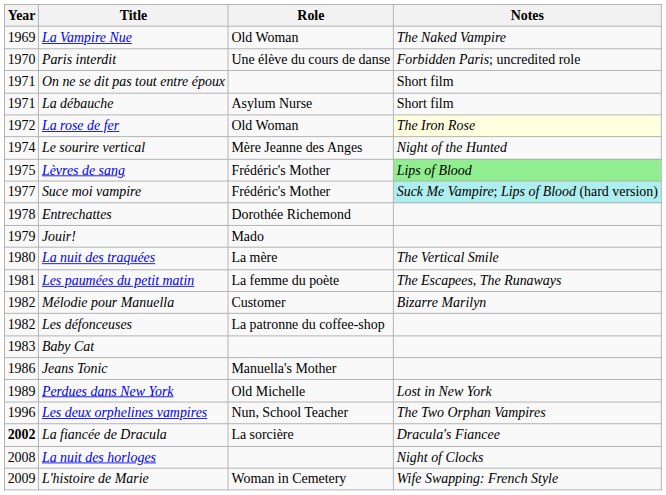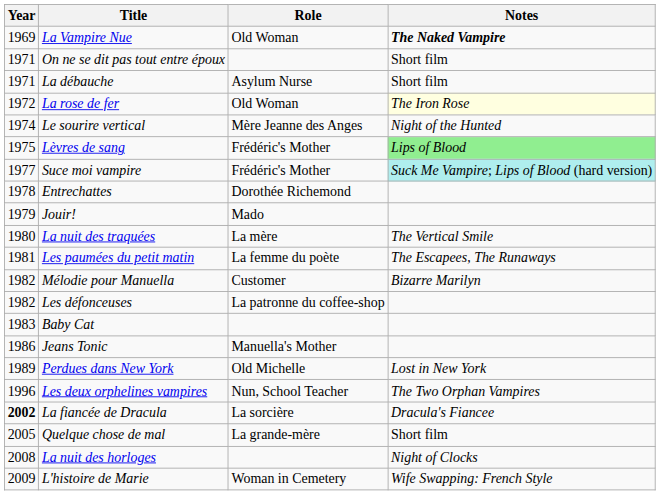La Vampire Nue | Notes: normal -> bold
- row: 1970 | Paris interdit | Une élève du cours de danse | Forbidden Paris; uncredited role
+ row: 2005 | Quelque chose de mal | La grande-mère | Short film
